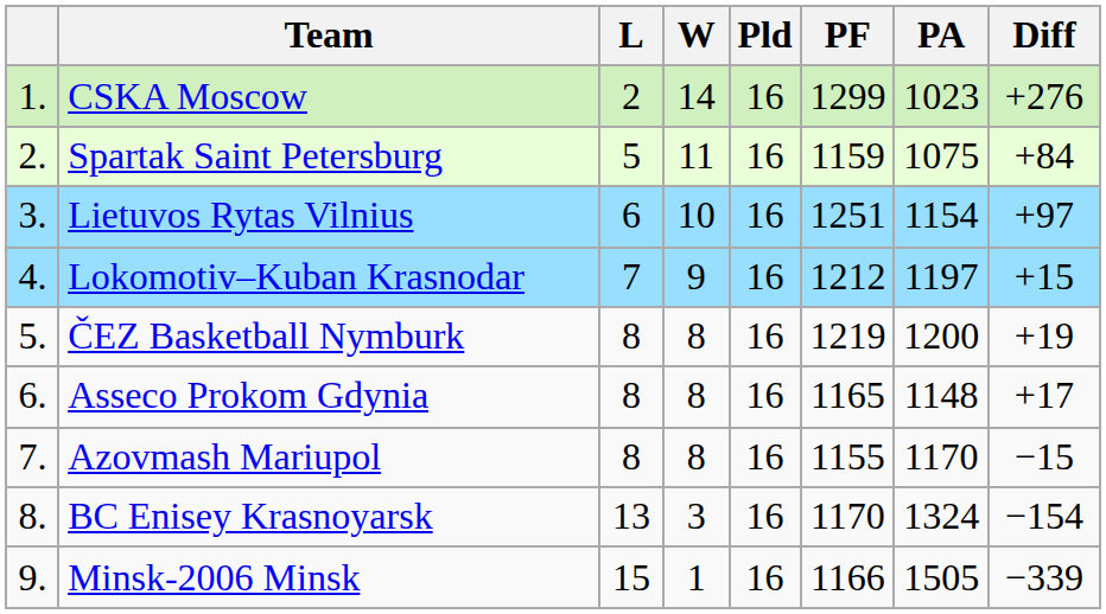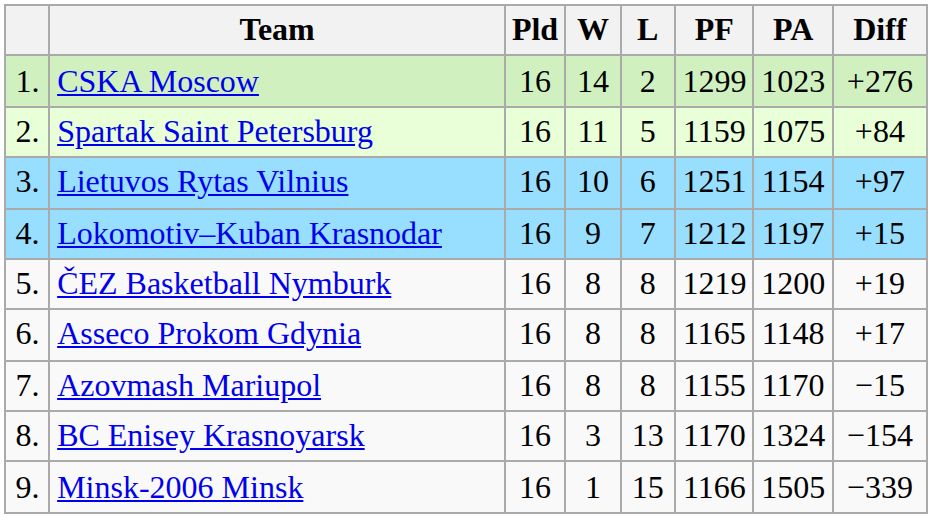columns swapped: Pld <-> L
